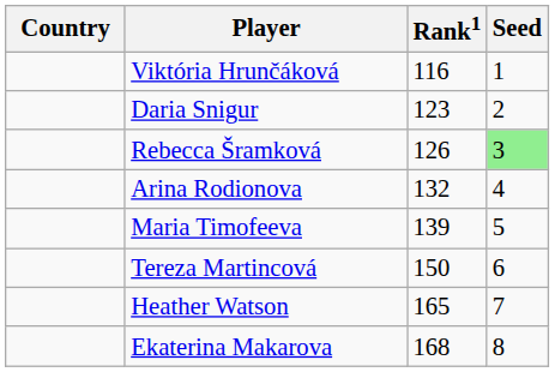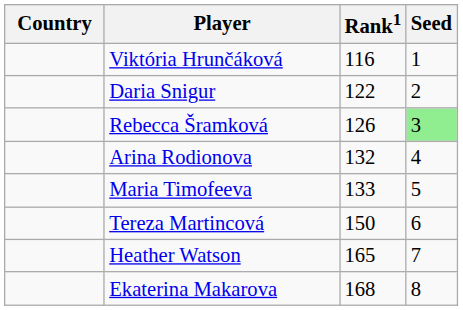Daria Snigur | Rank1: 123 -> 122
Maria Timofeeva | Rank1: 139 -> 133
